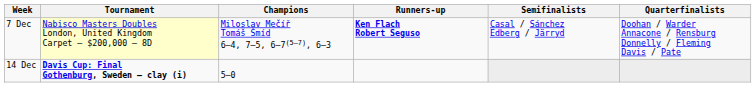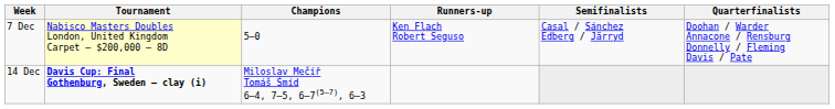7 Dec | Champions: Miloslav Mečíř Tomáš Šmíd 6–4, 7–5, 6–7(5–7), 6–3 -> 5–0
7 Dec | Runners-up: bold -> normal
14 Dec | Champions: 5–0 -> Miloslav Mečíř Tomáš Šmíd 6–4, 7–5, 6–7(5–7), 6–3
